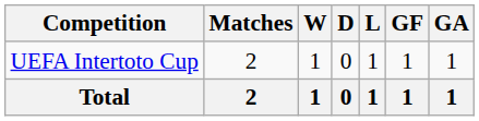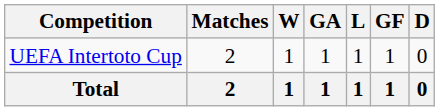columns swapped: D <-> GA
